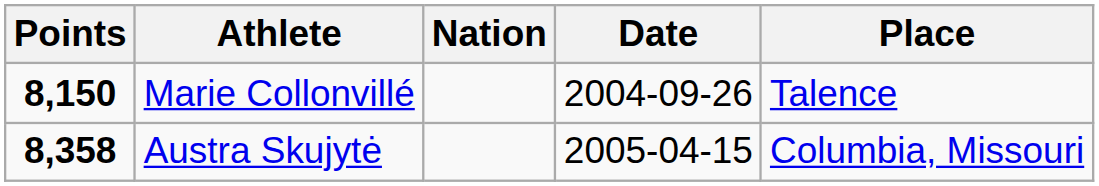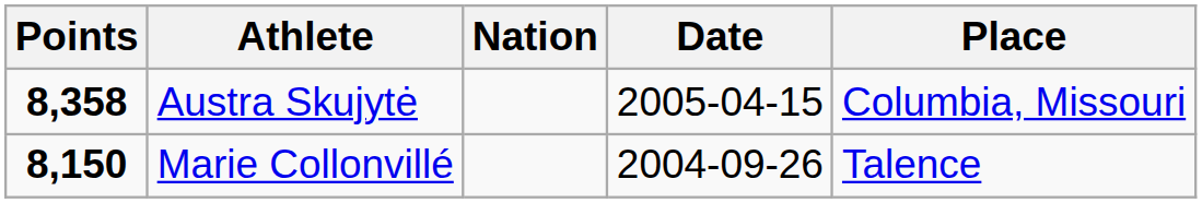rows swapped: Marie Collonvillé <-> Austra Skujytė
